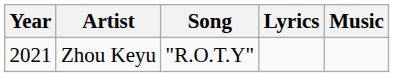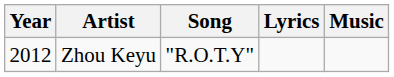Zhou Keyu | Year: 2021 -> 2012
